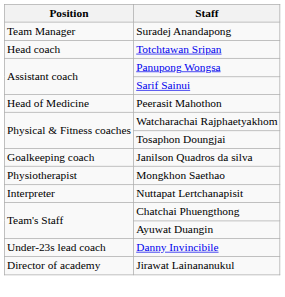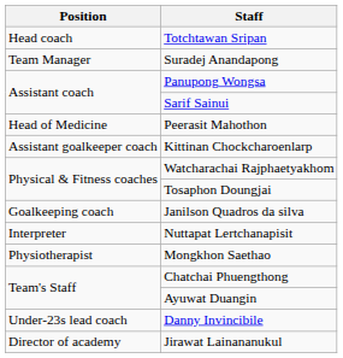rows swapped: Suradej Anandapong <-> Totchtawan Sripan
+ row: Assistant goalkeeper coach | Kittinan Chockcharoenlarp
rows swapped: Mongkhon Saethao <-> Nuttapat Lertchanapisit
